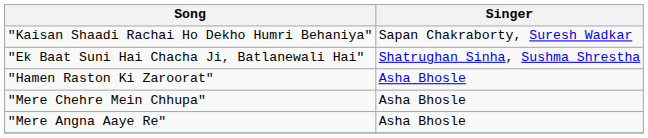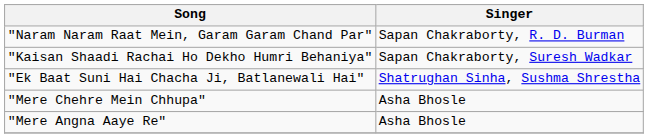+ row: "Naram Naram Raat Mein, Garam Garam Chand Par" | Sapan Chakraborty, R. D. Burman
- row: "Hamen Raston Ki Zaroorat" | Asha Bhosle
